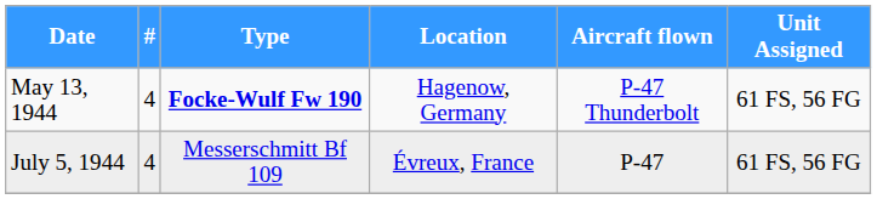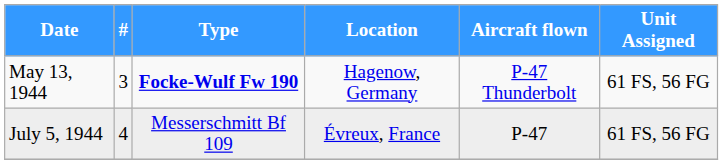May 13, 1944 | #: 4 -> 3
